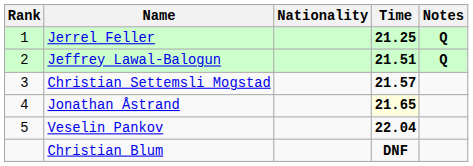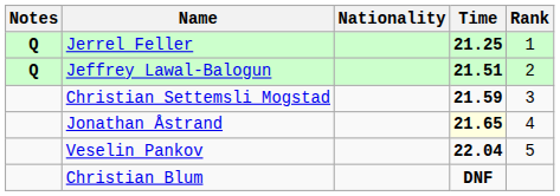columns swapped: Rank <-> Notes
Christian Settemsli Mogstad | Time: 21.57 -> 21.59
